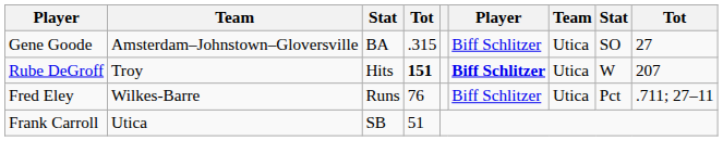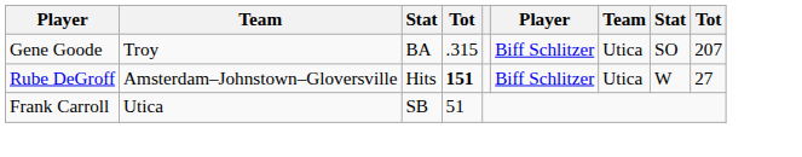Gene Goode | column 2: Amsterdam–Johnstown–Gloversville -> Troy
Gene Goode | column 9: 27 -> 207
Rube DeGroff | column 2: Troy -> Amsterdam–Johnstown–Gloversville
Rube DeGroff | column 6: bold -> normal
Rube DeGroff | column 9: 207 -> 27
- row: Fred Eley | Wilkes-Barre | Runs | 76 | Biff Schlitzer | Utica | Pct | .711; 27–11
